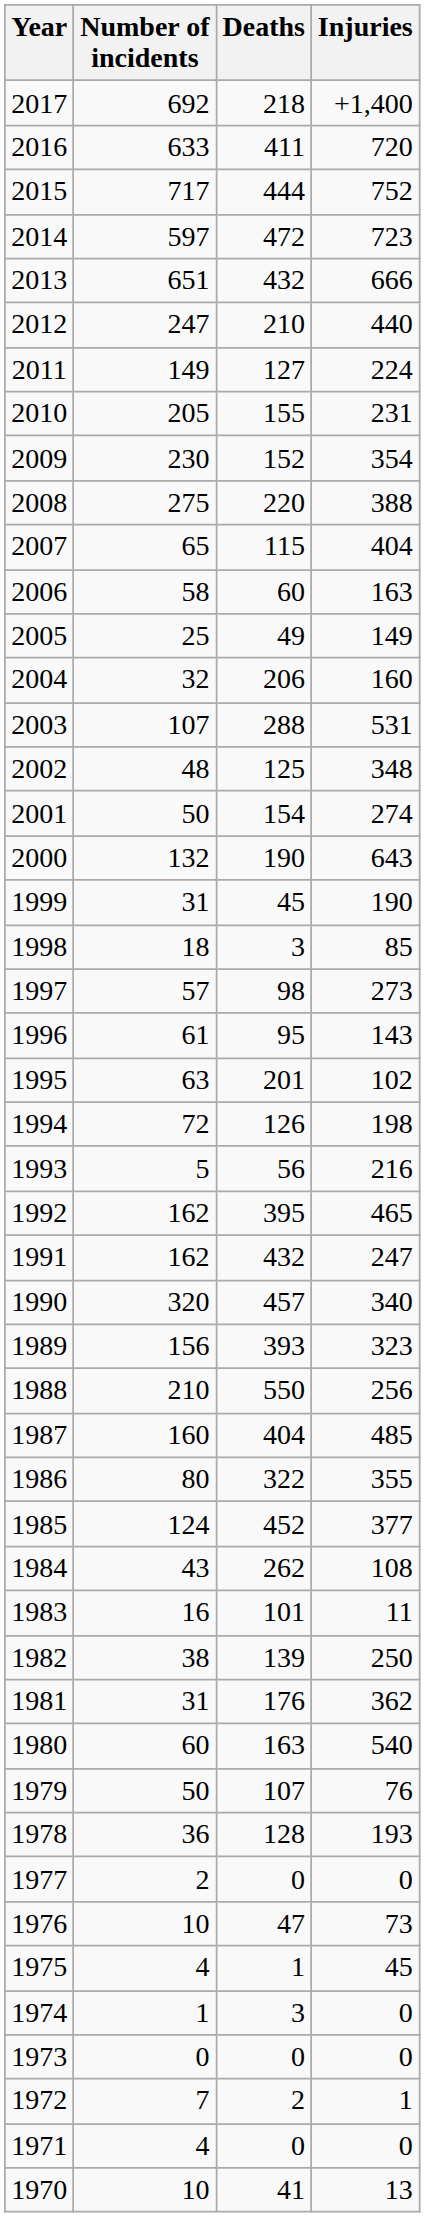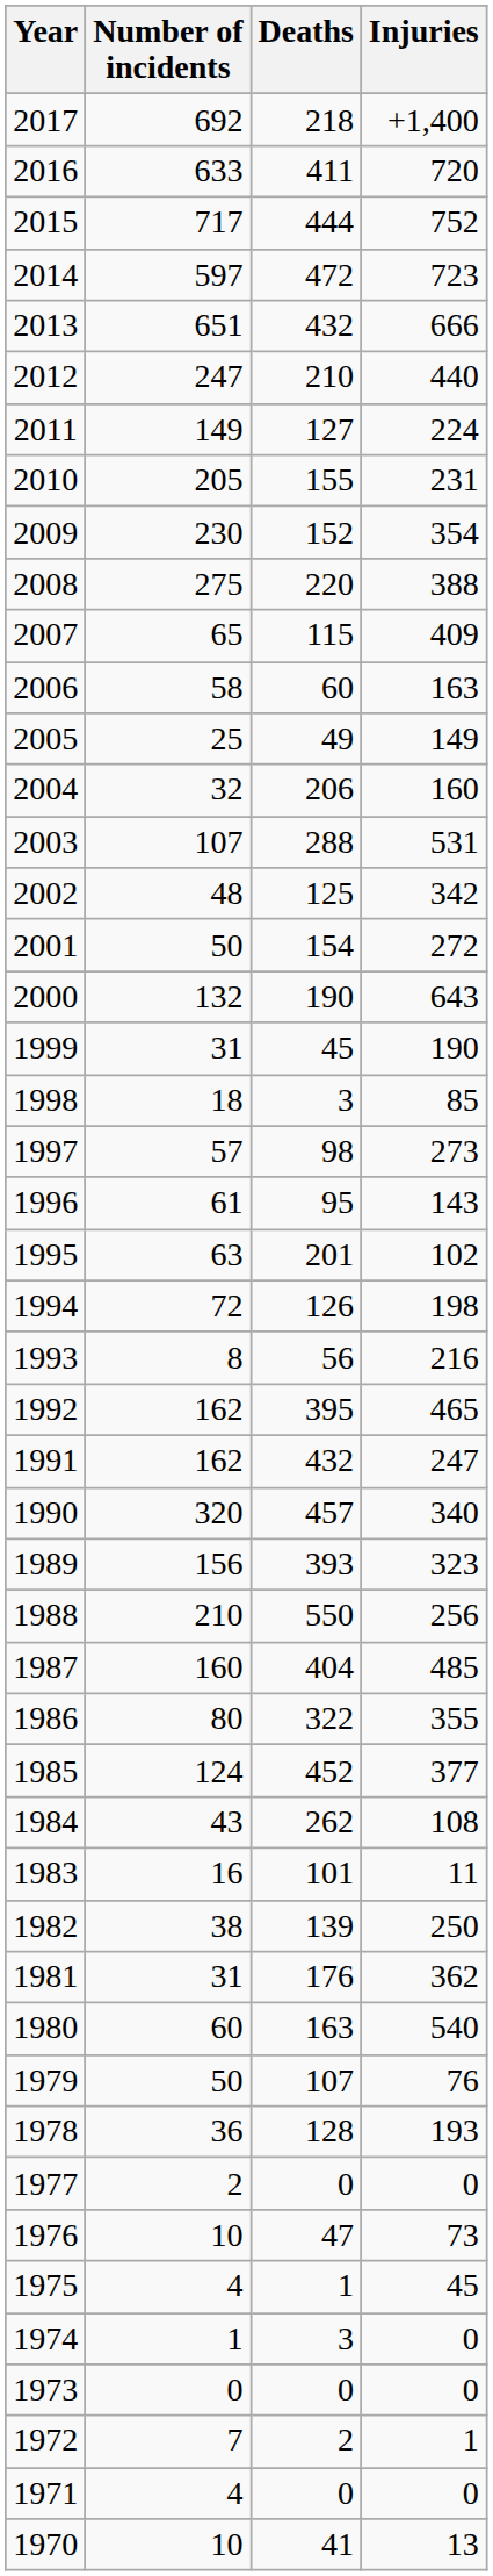2007 | Injuries: 404 -> 409
2002 | Injuries: 348 -> 342
2001 | Injuries: 274 -> 272
1993 | Number of incidents: 5 -> 8
